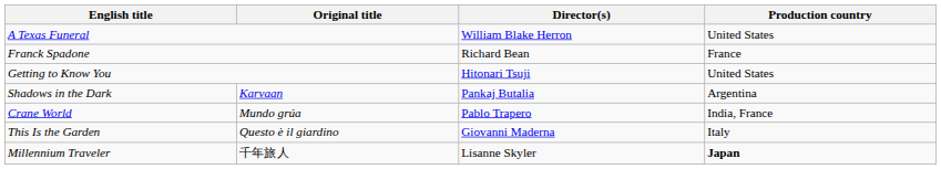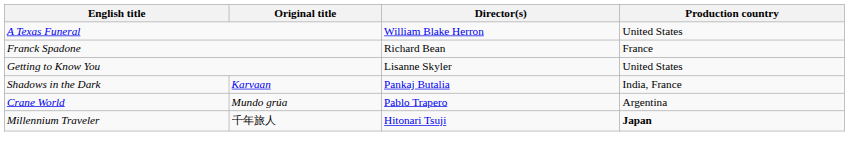Getting to Know You | Director(s): Hitonari Tsuji -> Lisanne Skyler
Shadows in the Dark | Production country: Argentina -> India, France
Crane World | Production country: India, France -> Argentina
- row: This Is the Garden | Questo è il giardino | Giovanni Maderna | Italy
Millennium Traveler | Director(s): Lisanne Skyler -> Hitonari Tsuji
